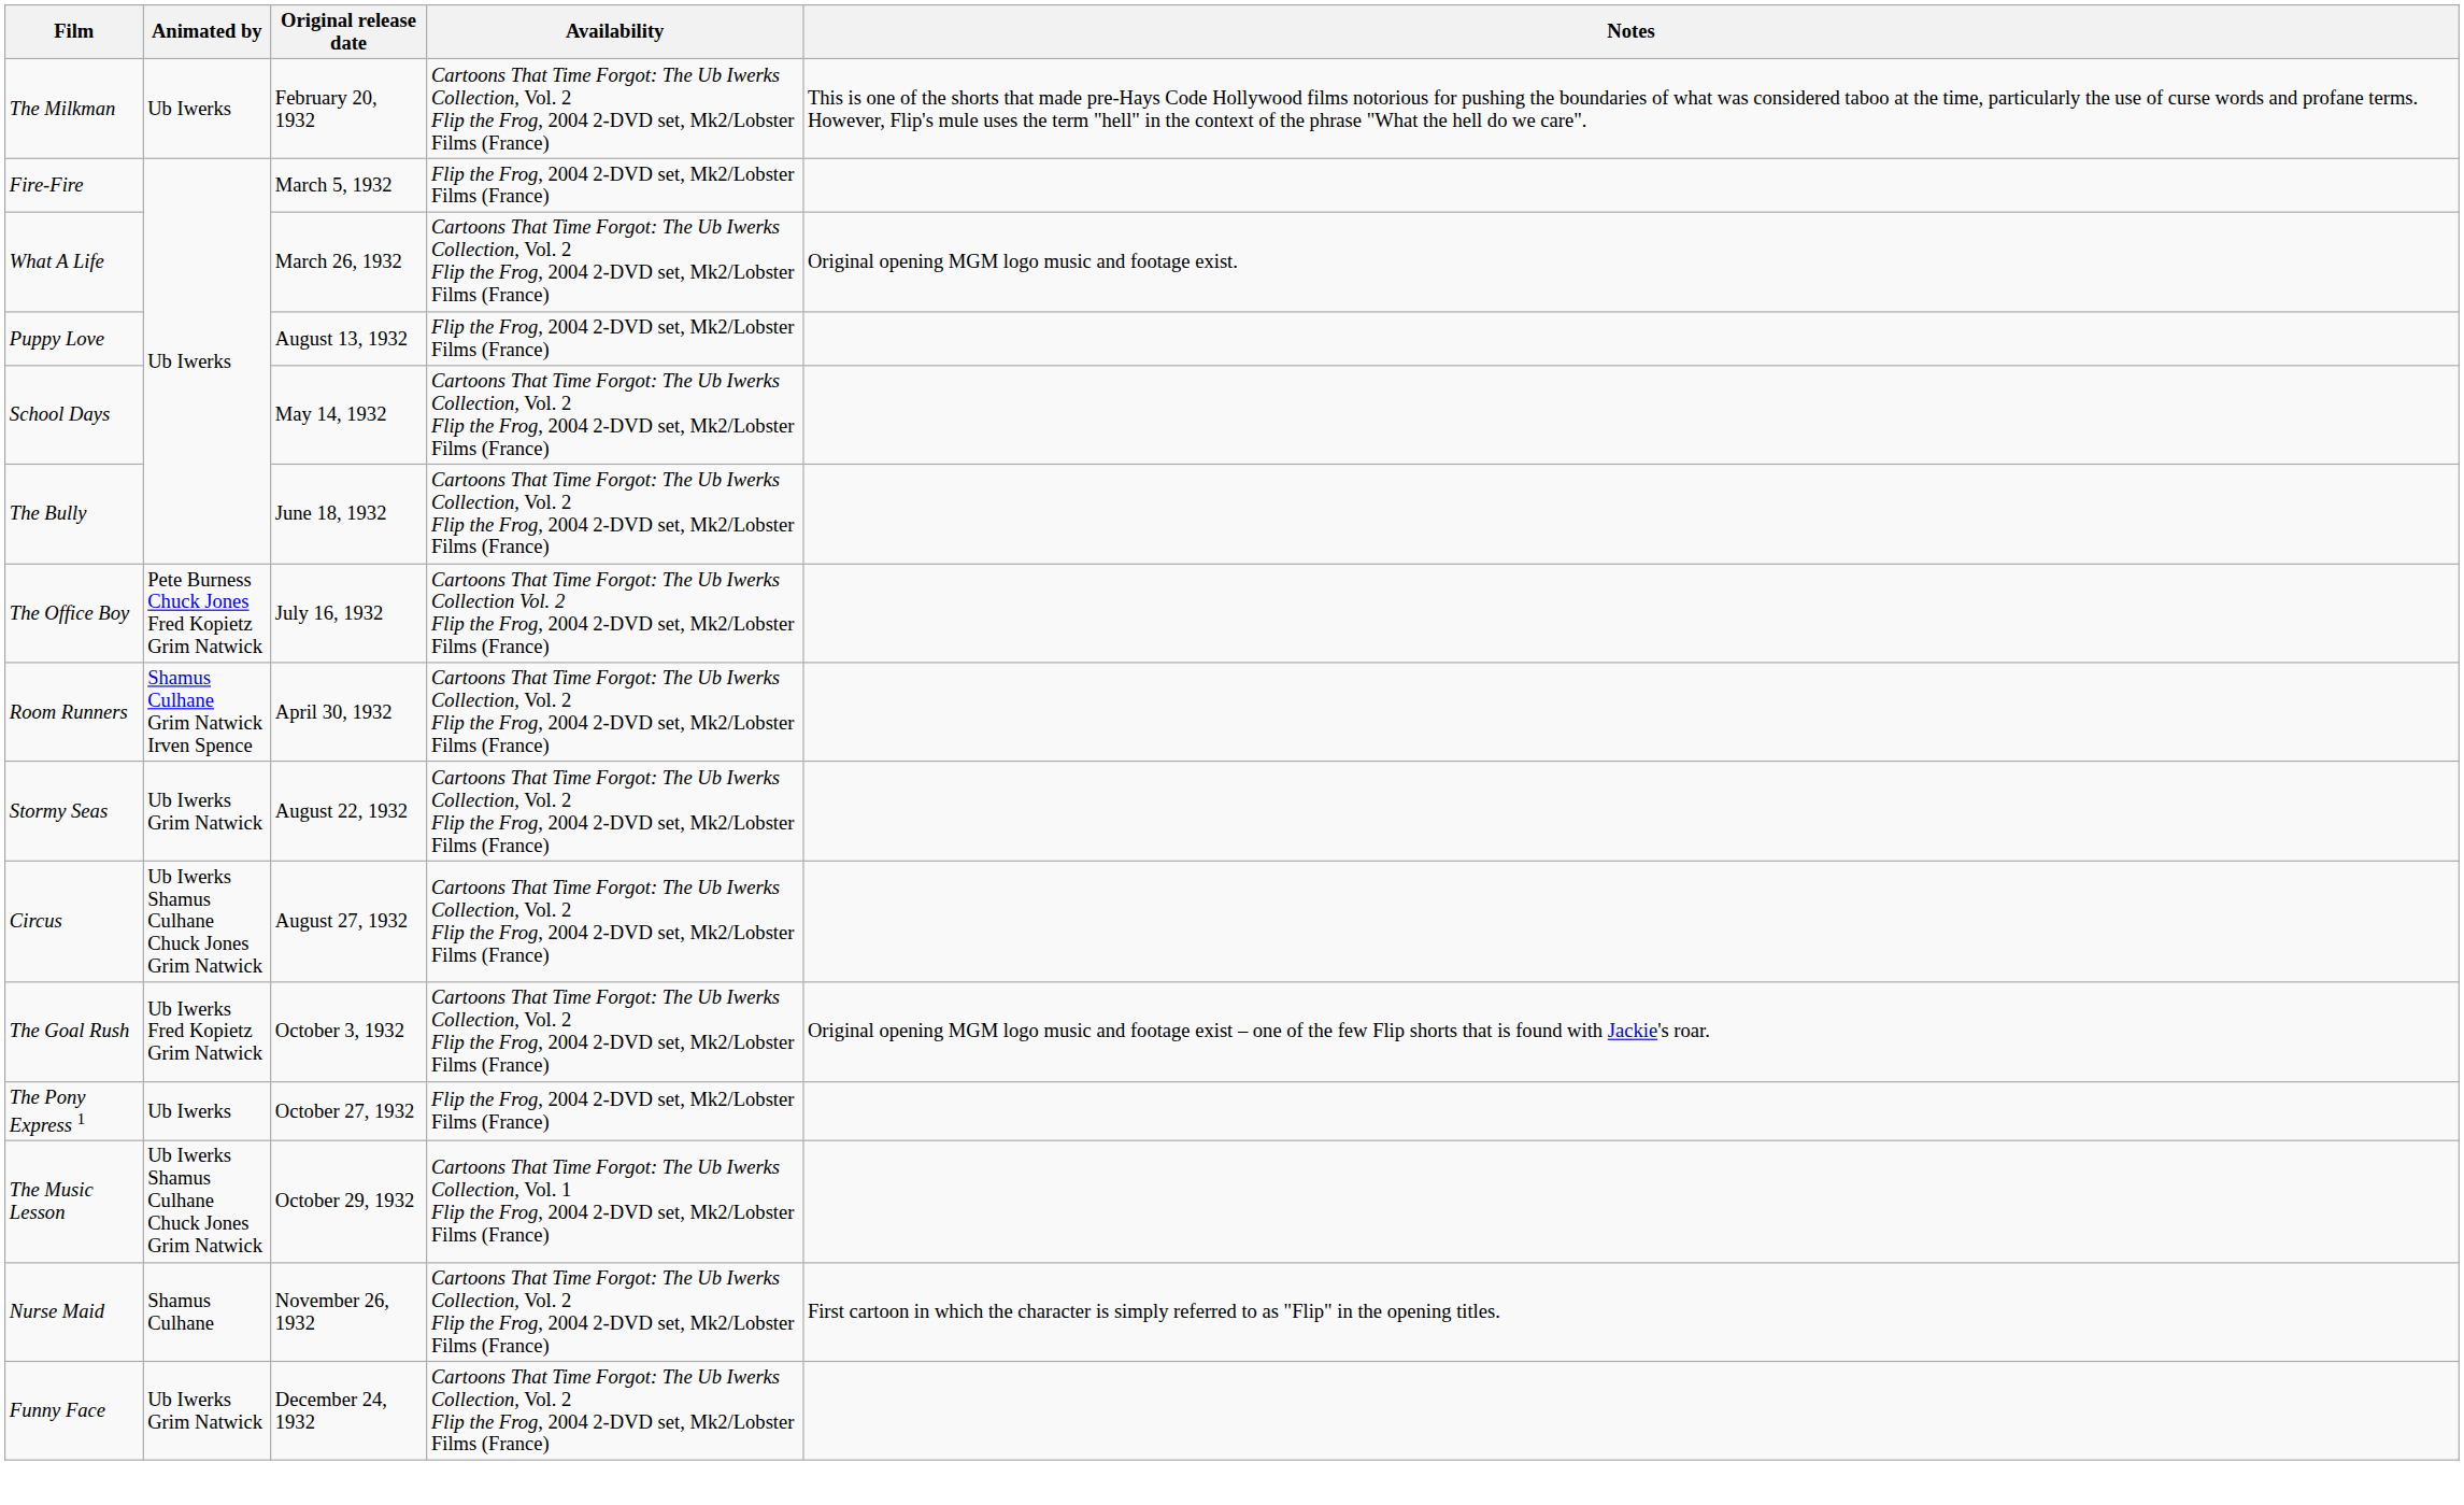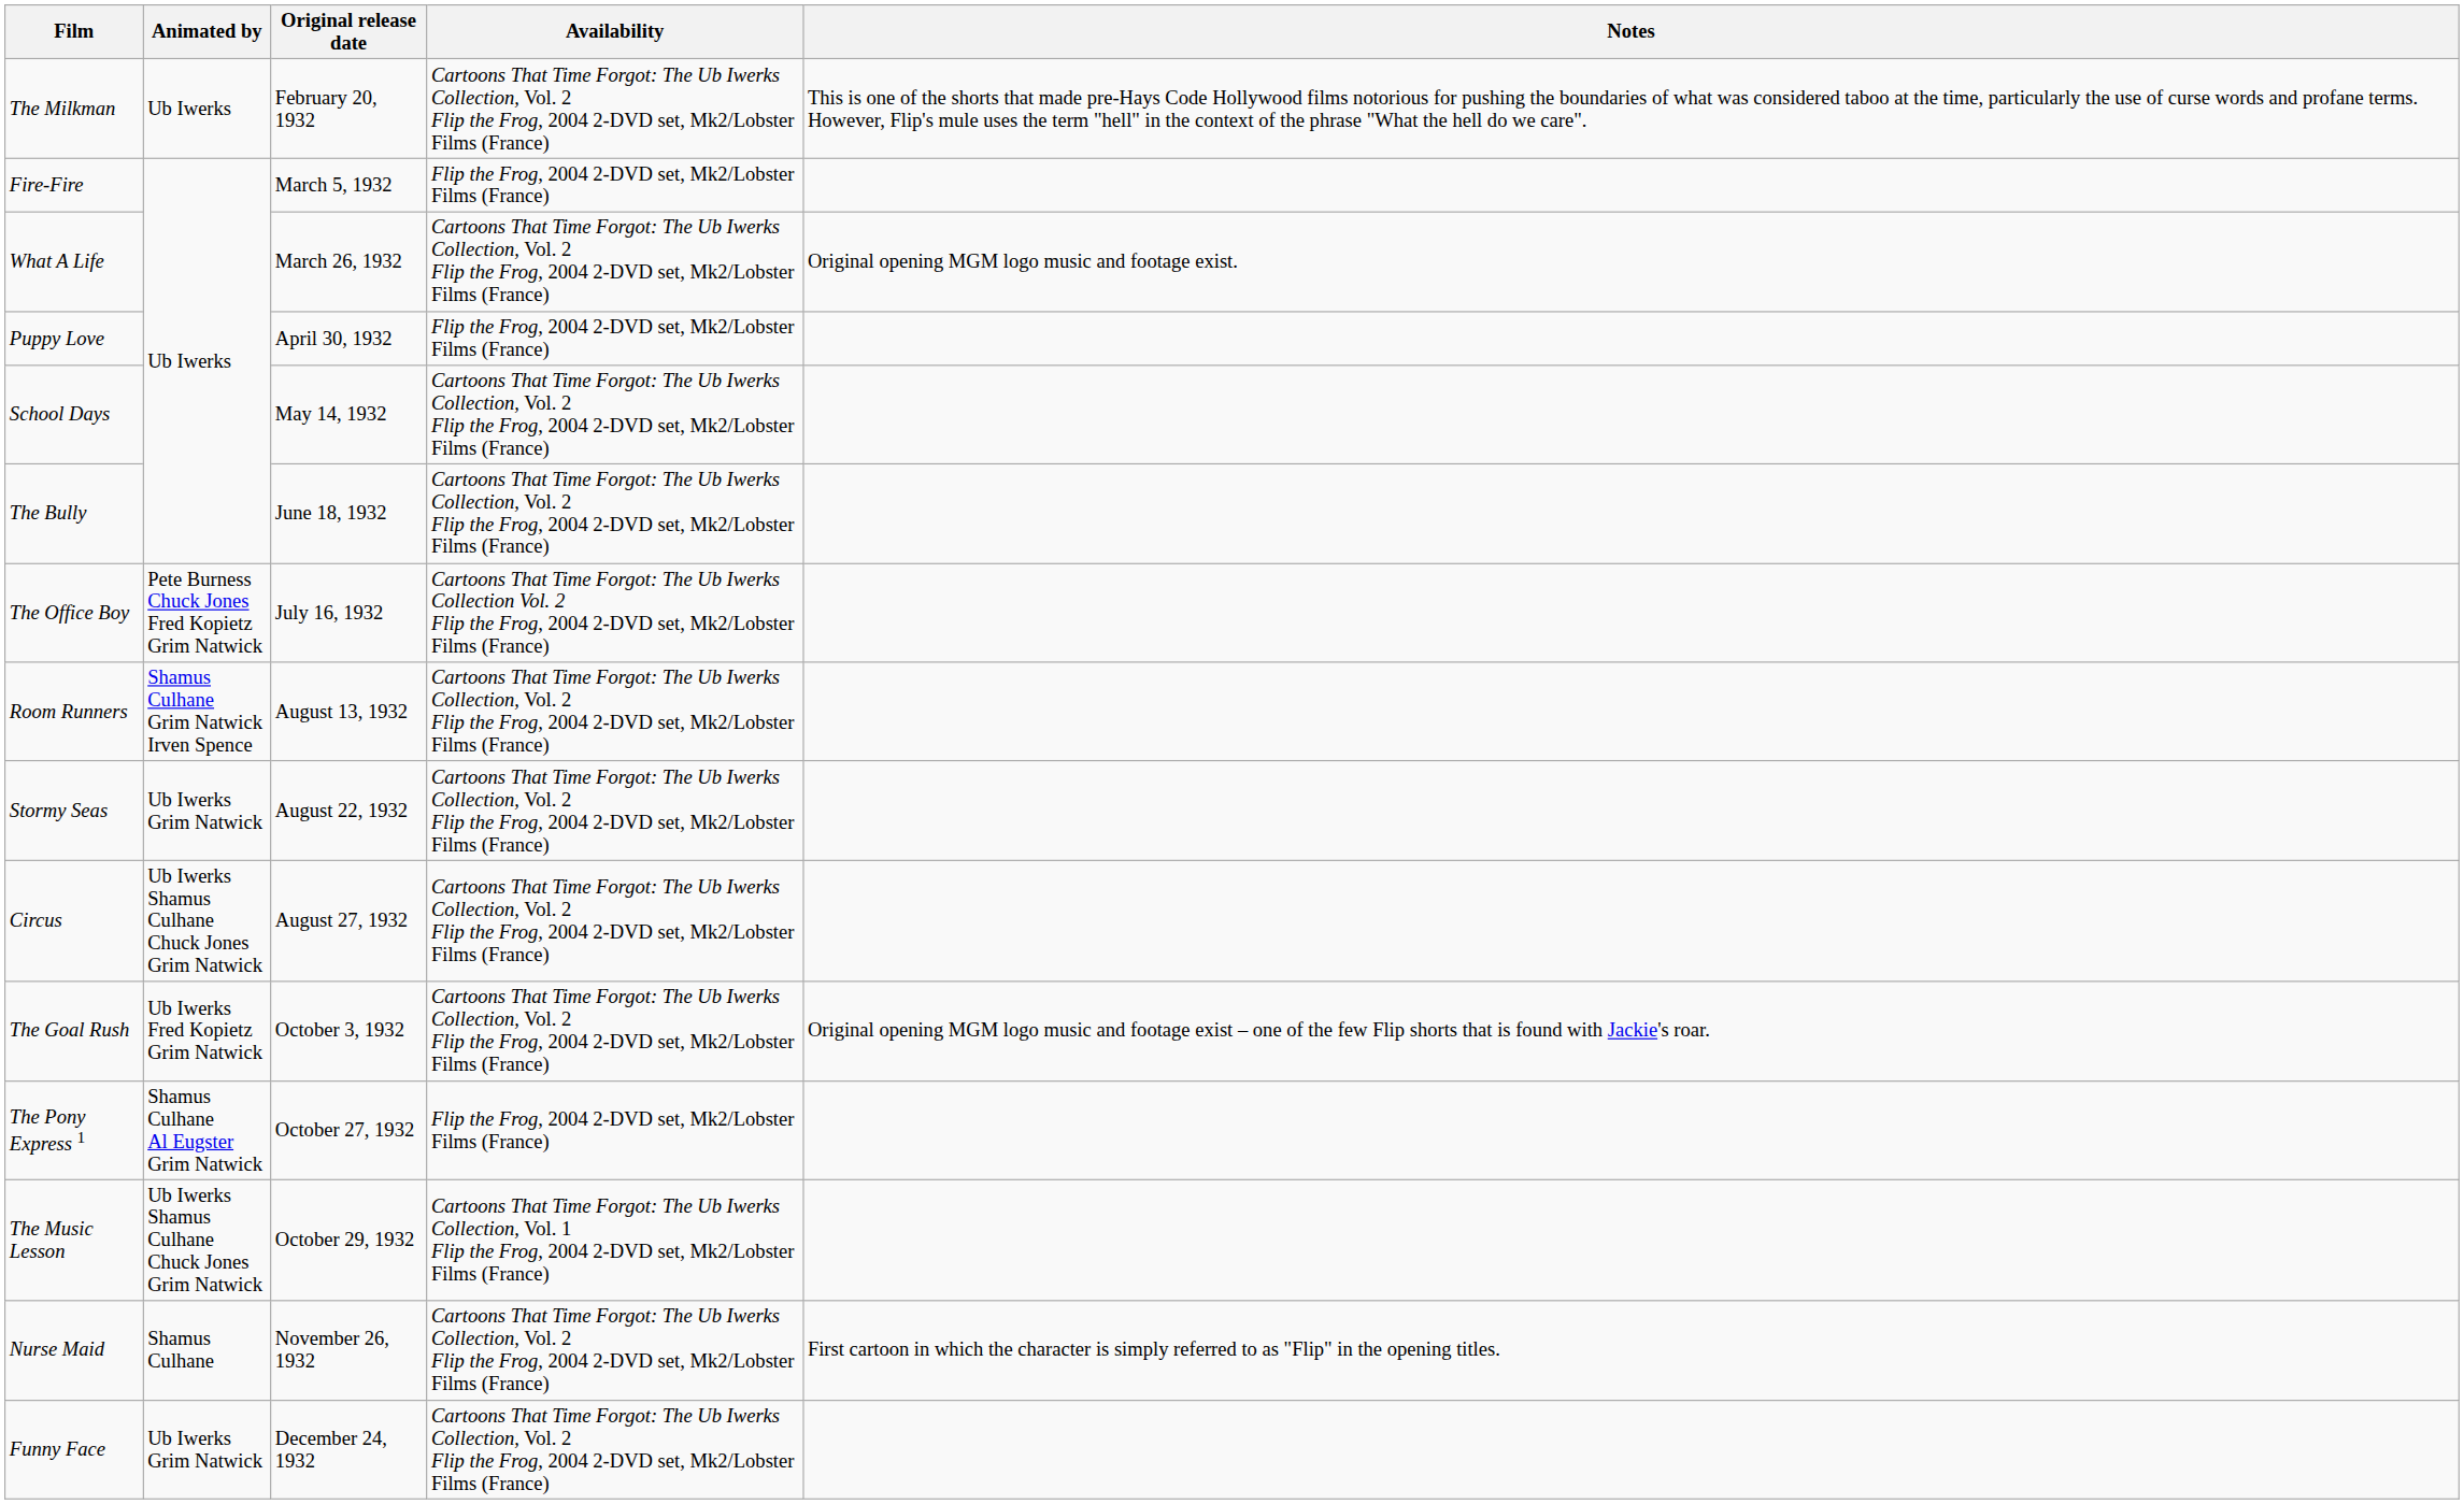Puppy Love | Original release date: August 13, 1932 -> April 30, 1932
Room Runners | Original release date: April 30, 1932 -> August 13, 1932
The Pony Express 1 | Animated by: Ub Iwerks -> Shamus Culhane Al Eugster Grim Natwick
